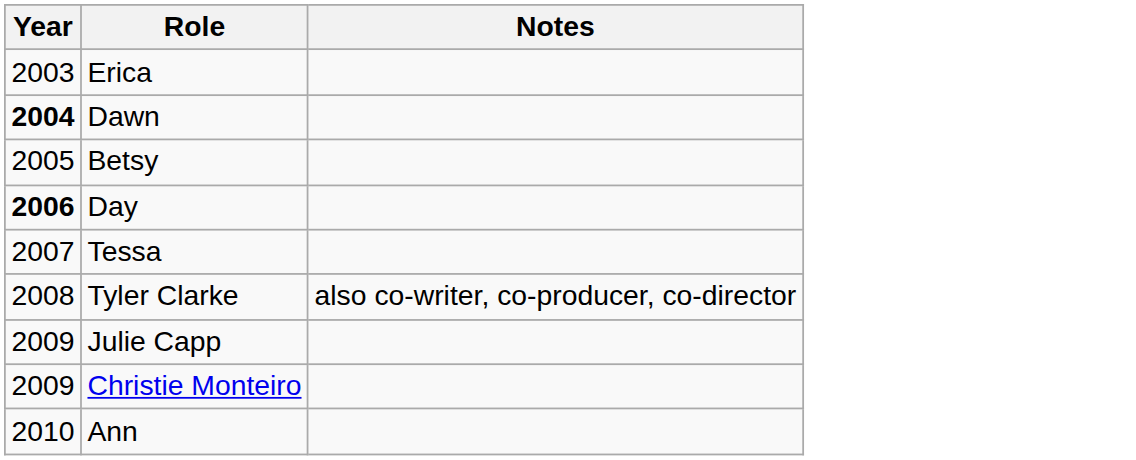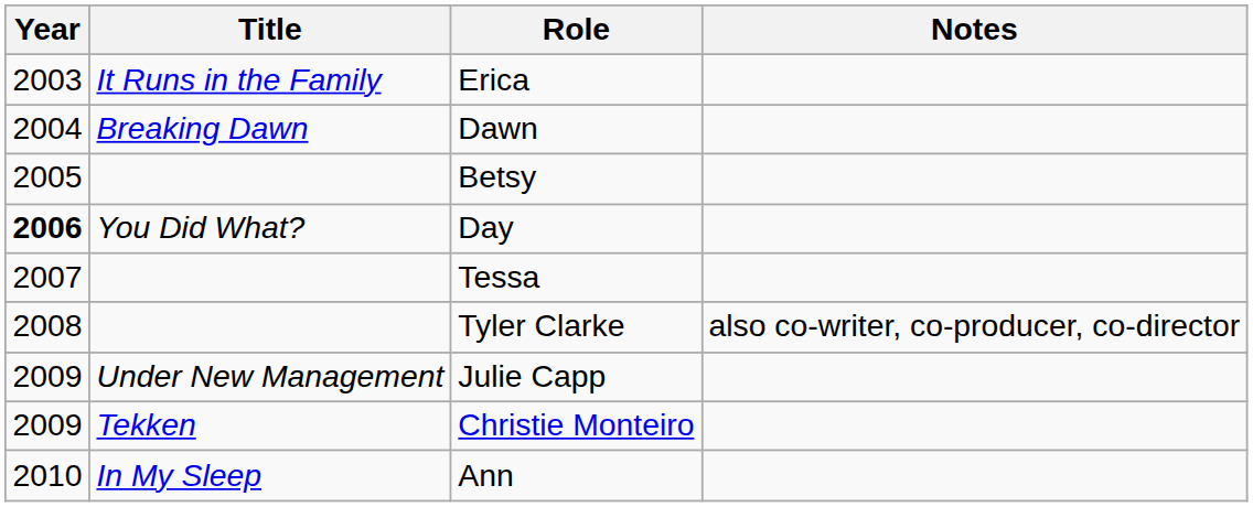+ column: Title | It Runs in the Family | Breaking Dawn | You Did What? | Under New Management | Tekken | In My Sleep
Dawn | Year: bold -> normal
